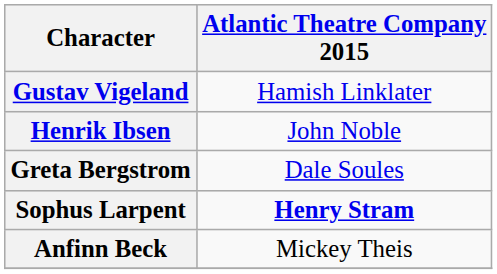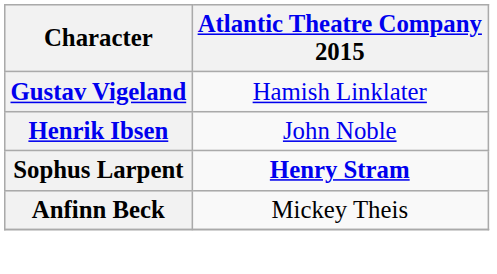- row: Greta Bergstrom | Dale Soules
